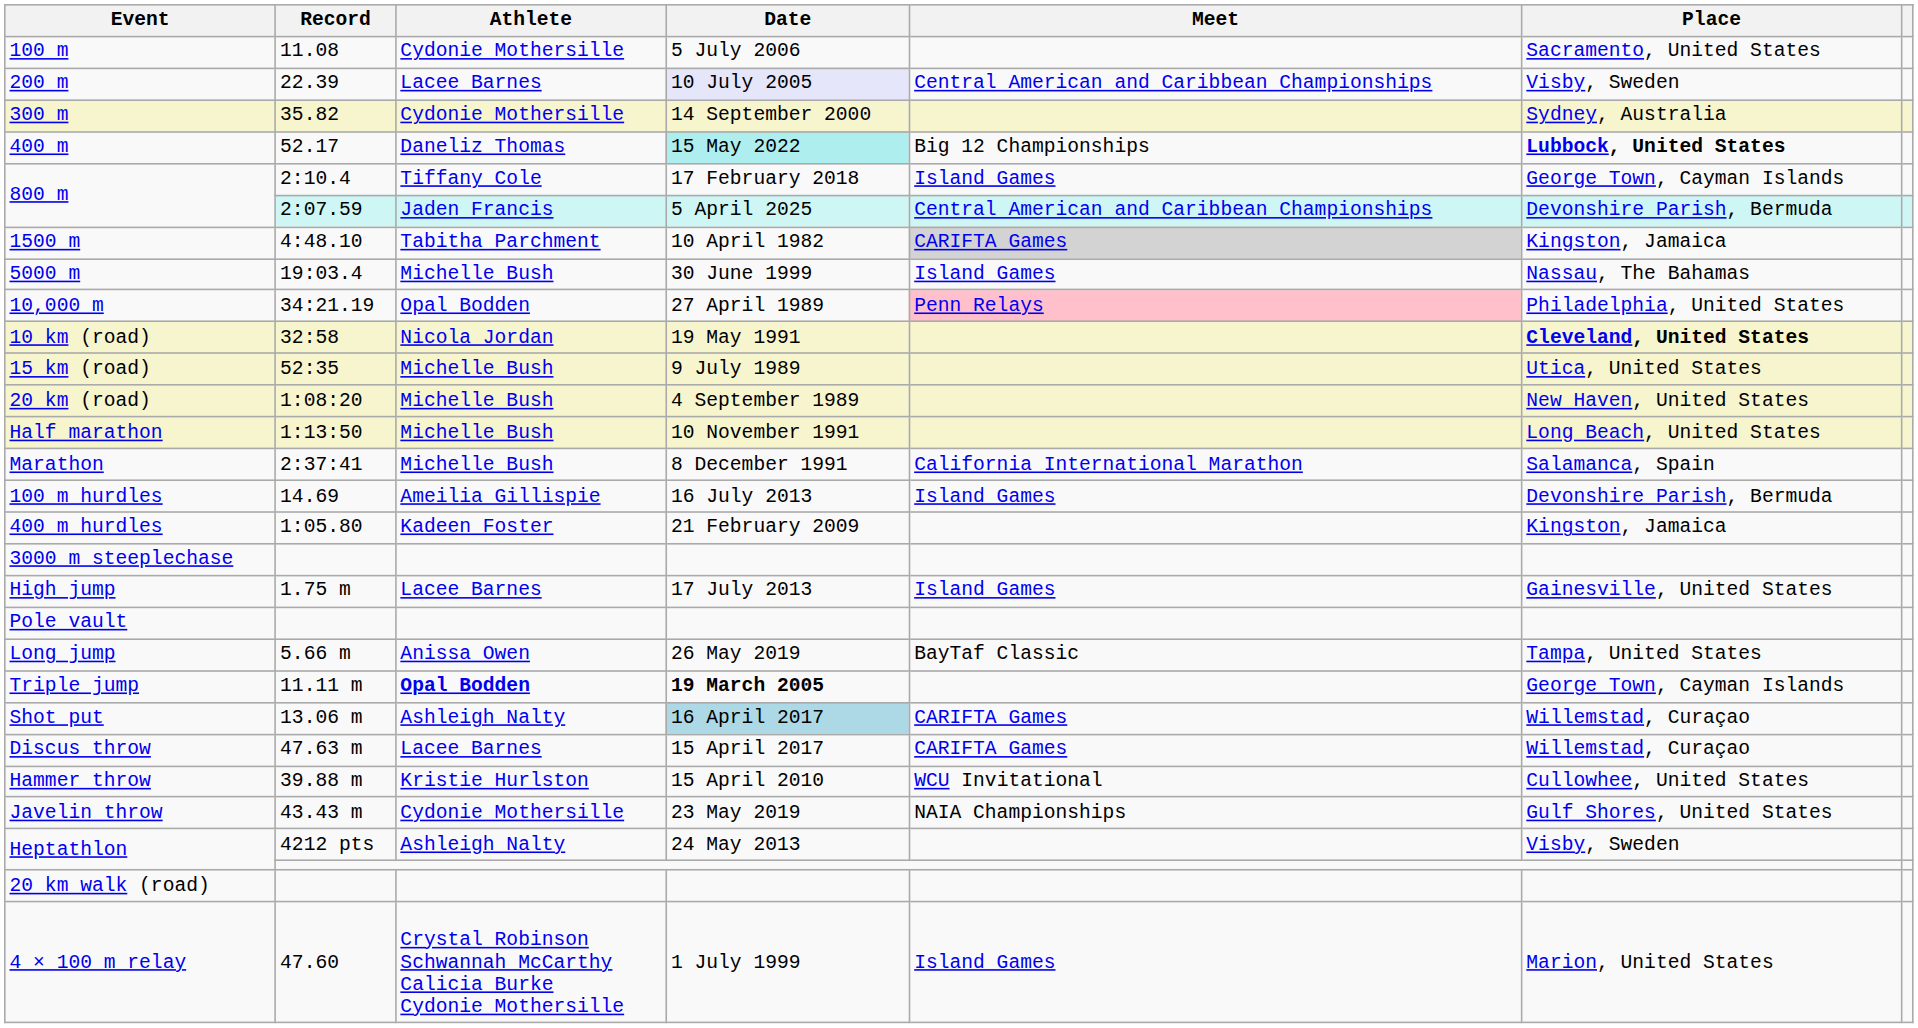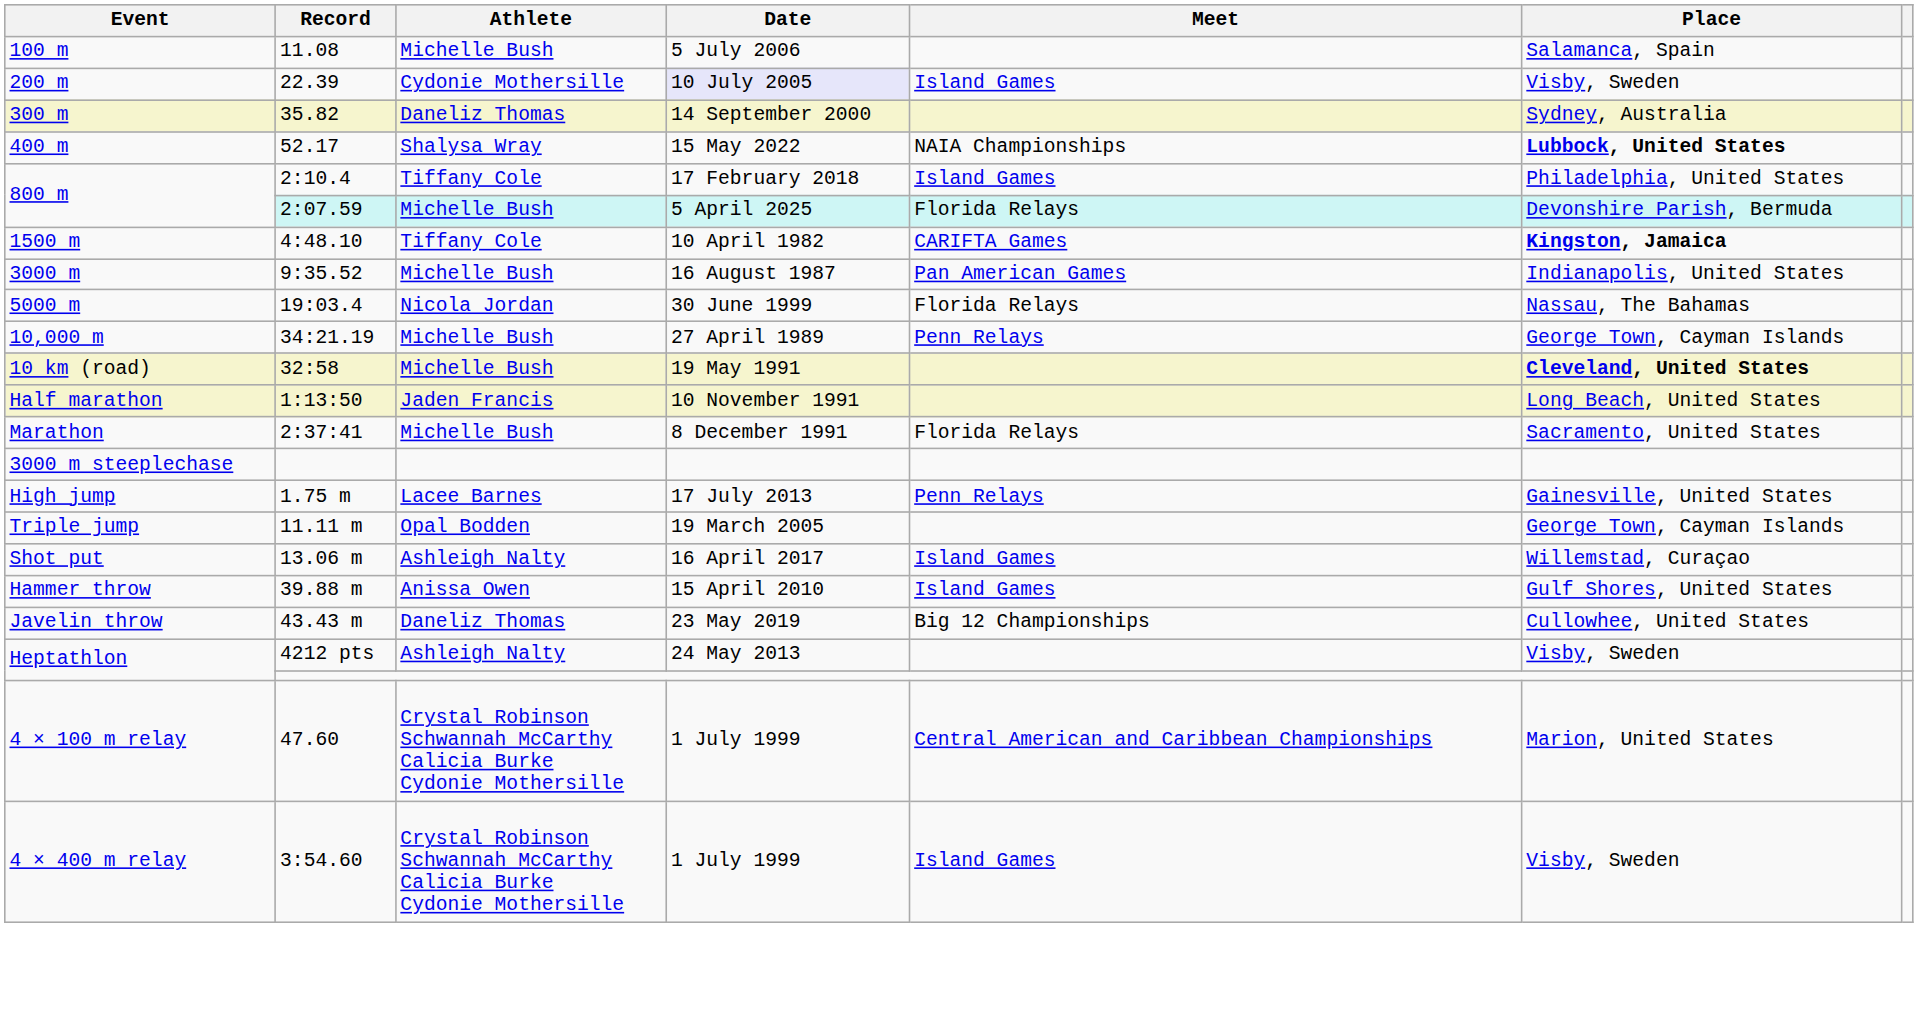100 m | Athlete: Cydonie Mothersille -> Michelle Bush
100 m | Place: Sacramento, United States -> Salamanca, Spain
200 m | Athlete: Lacee Barnes -> Cydonie Mothersille
200 m | Meet: Central American and Caribbean Championships -> Island Games
300 m | Athlete: Cydonie Mothersille -> Daneliz Thomas
400 m | Athlete: Daneliz Thomas -> Shalysa Wray
400 m | Date: paleturquoise background -> no background
400 m | Meet: Big 12 Championships -> NAIA Championships
800 m / 2:10.4 | Place: George Town, Cayman Islands -> Philadelphia, United States
800 m / 2:07.59 | Athlete: Jaden Francis -> Michelle Bush
800 m / 2:07.59 | Meet: Central American and Caribbean Championships -> Florida Relays
1500 m | Athlete: Tabitha Parchment -> Tiffany Cole
1500 m | Meet: lightgrey background -> no background
1500 m | Place: normal -> bold
+ row: 3000 m | 9:35.52 | Michelle Bush | 16 August 1987 | Pan American Games | Indianapolis, United States
5000 m | Athlete: Michelle Bush -> Nicola Jordan
5000 m | Meet: Island Games -> Florida Relays
10,000 m | Athlete: Opal Bodden -> Michelle Bush
10,000 m | Meet: pink background -> no background
10,000 m | Place: Philadelphia, United States -> George Town, Cayman Islands
10 km (road) | Athlete: Nicola Jordan -> Michelle Bush
- row: 15 km (road) | 52:35 | Michelle Bush | 9 July 1989 | Utica, United States
- row: 20 km (road) | 1:08:20 | Michelle Bush | 4 September 1989 | New Haven, United States
Half marathon | Athlete: Michelle Bush -> Jaden Francis
Marathon | Meet: California International Marathon -> Florida Relays
Marathon | Place: Salamanca, Spain -> Sacramento, United States
- row: 100 m hurdles | 14.69 | Ameilia Gillispie | 16 July 2013 | Island Games | Devonshire Parish, Bermuda
- row: 400 m hurdles | 1:05.80 | Kadeen Foster | 21 February 2009 | Kingston, Jamaica
High jump | Meet: Island Games -> Penn Relays
- row: Pole vault
- row: Long jump | 5.66 m | Anissa Owen | 26 May 2019 | BayTaf Classic | Tampa, United States
Triple jump | Athlete: bold -> normal
Triple jump | Date: bold -> normal
Shot put | Date: lightblue background -> no background
Shot put | Meet: CARIFTA Games -> Island Games
- row: Discus throw | 47.63 m | Lacee Barnes | 15 April 2017 | CARIFTA Games | Willemstad, Curaçao
Hammer throw | Athlete: Kristie Hurlston -> Anissa Owen
Hammer throw | Meet: WCU Invitational -> Island Games
Hammer throw | Place: Cullowhee, United States -> Gulf Shores, United States
Javelin throw | Athlete: Cydonie Mothersille -> Daneliz Thomas
Javelin throw | Meet: NAIA Championships -> Big 12 Championships
Javelin throw | Place: Gulf Shores, United States -> Cullowhee, United States
- row: 20 km walk (road)
4 × 100 m relay | Meet: Island Games -> Central American and Caribbean Championships
+ row: 4 × 400 m relay | 3:54.60 | Crystal Robinson Schwannah McCarthy Calicia Burke Cydonie Mothersille | 1 July 1999 | Island Games | Visby, Sweden
